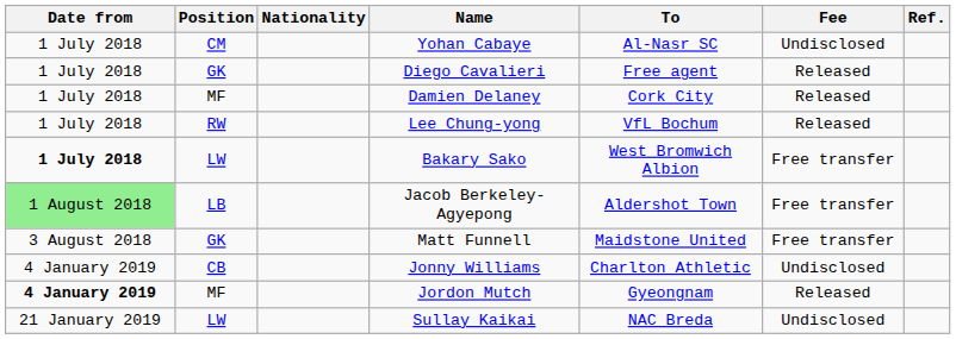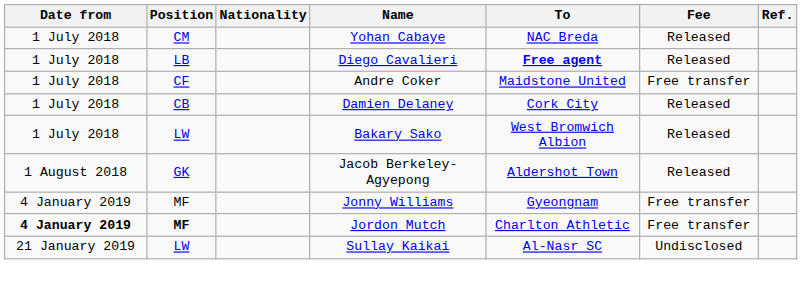Yohan Cabaye | To: Al-Nasr SC -> NAC Breda
Yohan Cabaye | Fee: Undisclosed -> Released
Diego Cavalieri | Position: GK -> LB
Diego Cavalieri | To: normal -> bold
+ row: 1 July 2018 | CF | Andre Coker | Maidstone United | Free transfer
Damien Delaney | Position: MF -> CB
- row: 1 July 2018 | RW | Lee Chung-yong | VfL Bochum | Released
Bakary Sako | Date from: bold -> normal
Bakary Sako | Fee: Free transfer -> Released
Jacob Berkeley-Agyepong | Date from: lightgreen background -> no background
Jacob Berkeley-Agyepong | Position: LB -> GK
Jacob Berkeley-Agyepong | Fee: Free transfer -> Released
- row: 3 August 2018 | GK | Matt Funnell | Maidstone United | Free transfer
Jonny Williams | Position: CB -> MF
Jonny Williams | To: Charlton Athletic -> Gyeongnam
Jonny Williams | Fee: Undisclosed -> Free transfer
Jordon Mutch | Position: normal -> bold
Jordon Mutch | To: Gyeongnam -> Charlton Athletic
Jordon Mutch | Fee: Released -> Free transfer
Sullay Kaikai | To: NAC Breda -> Al-Nasr SC
